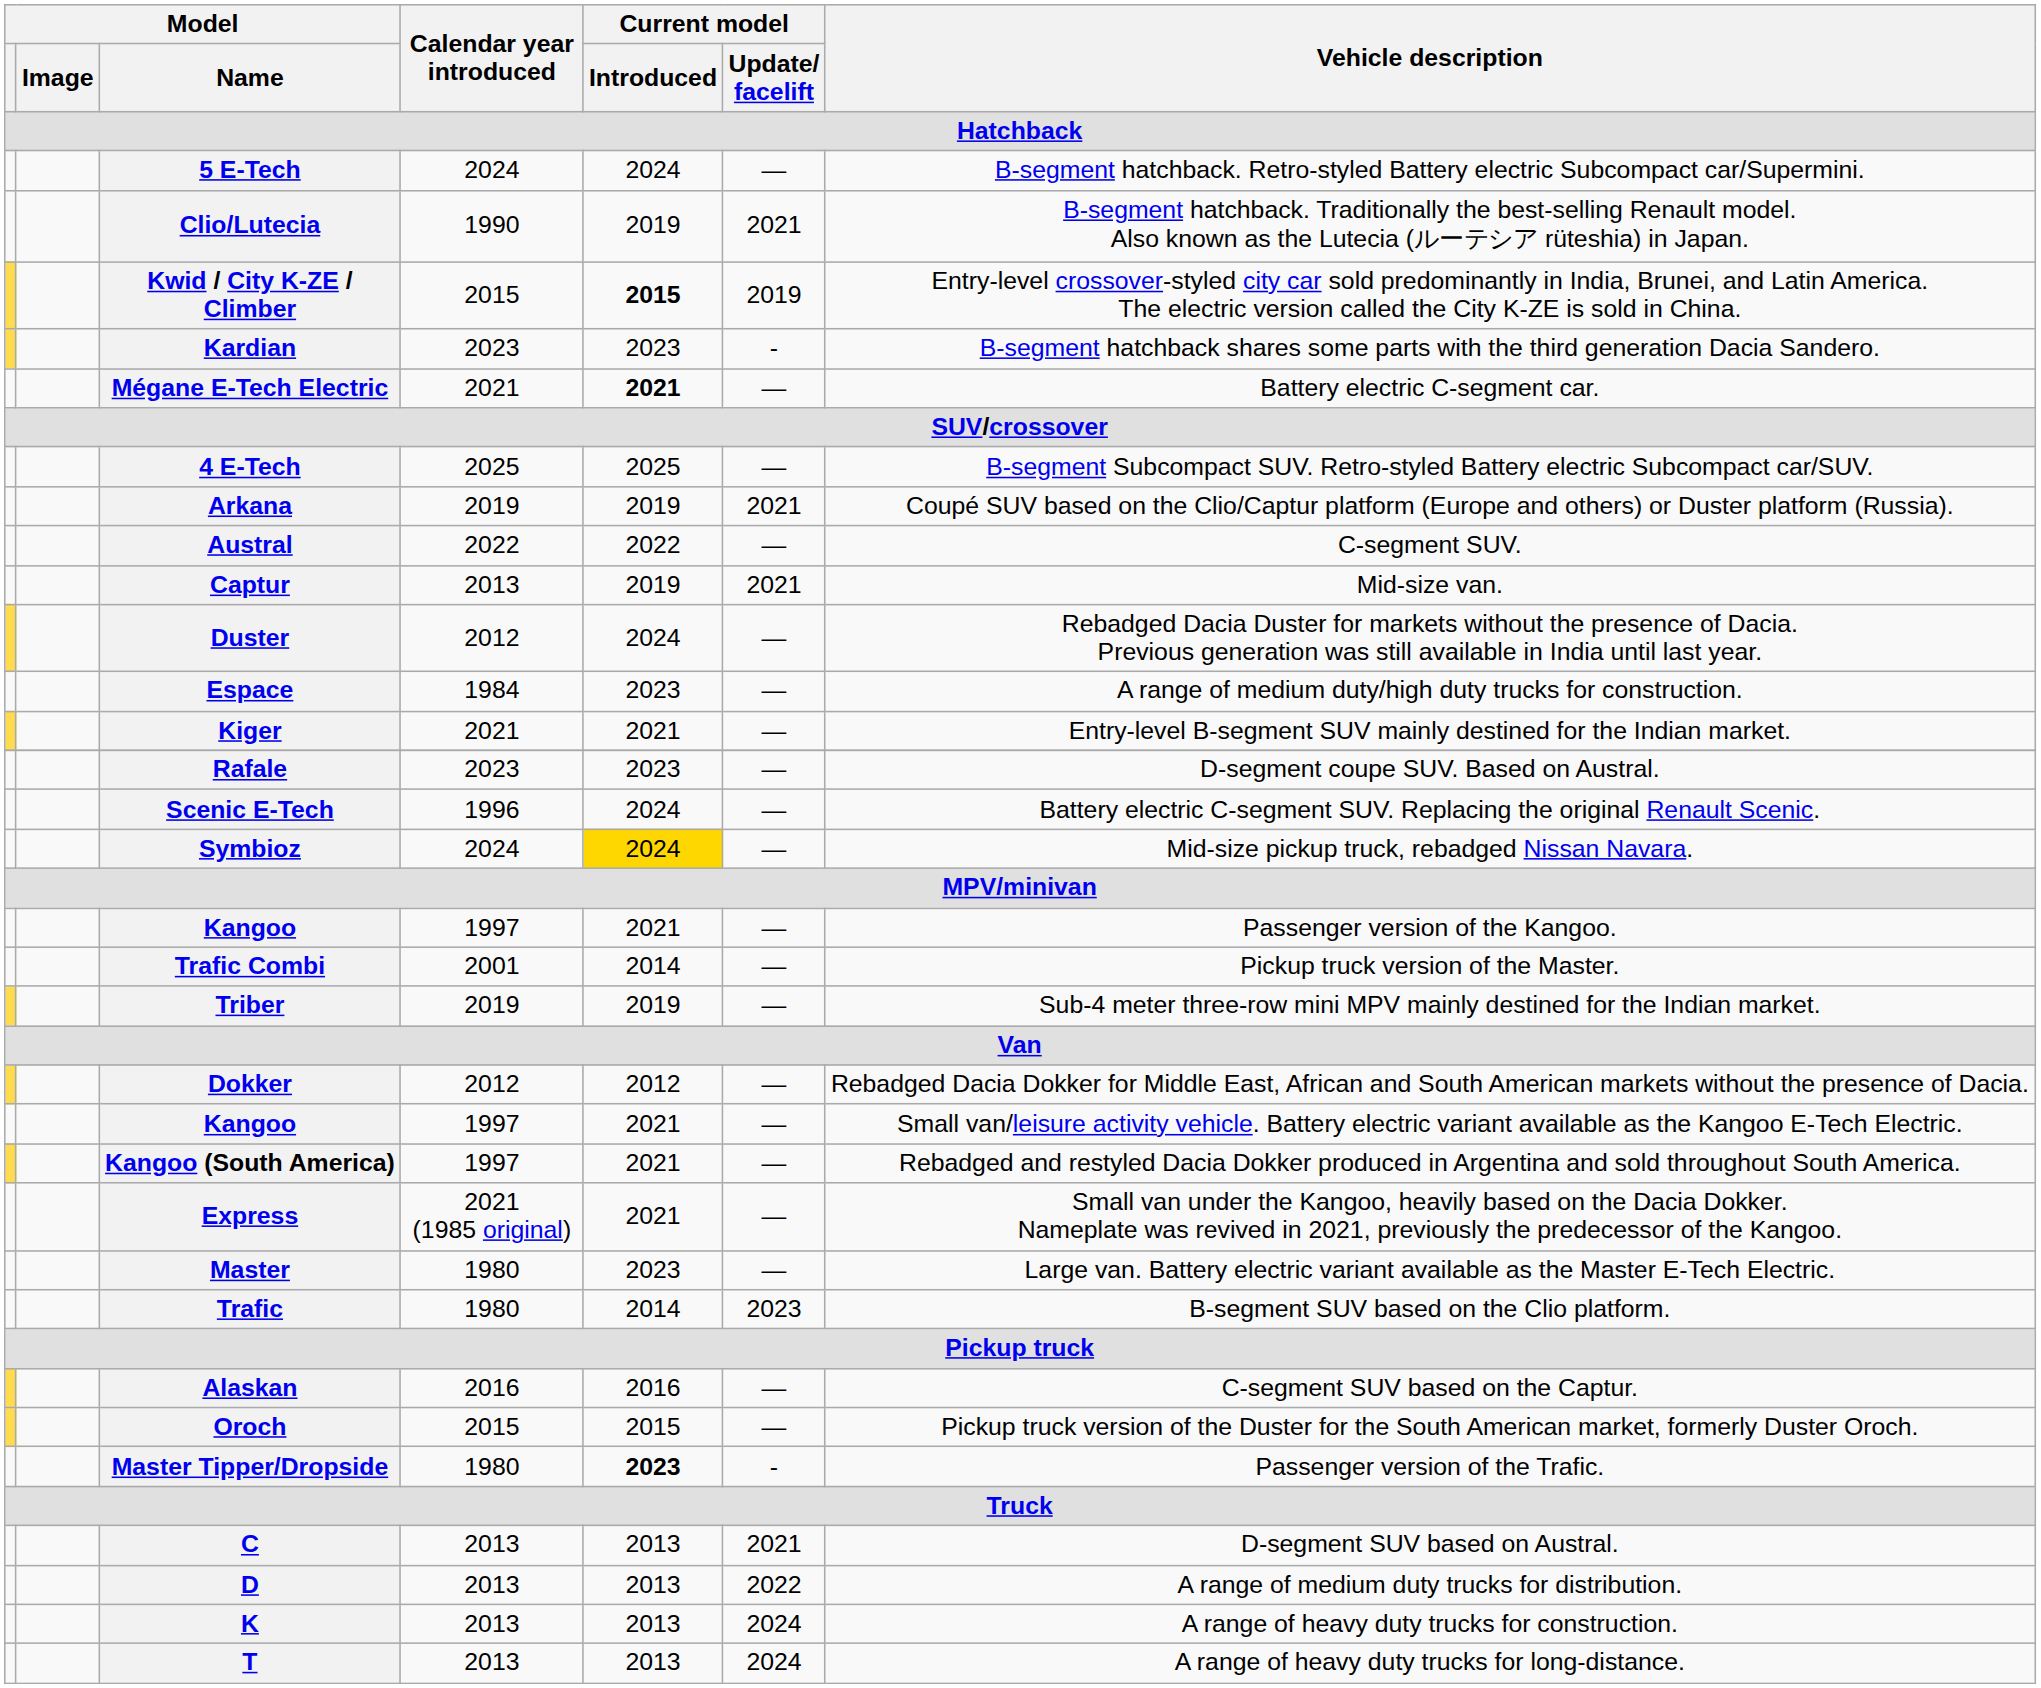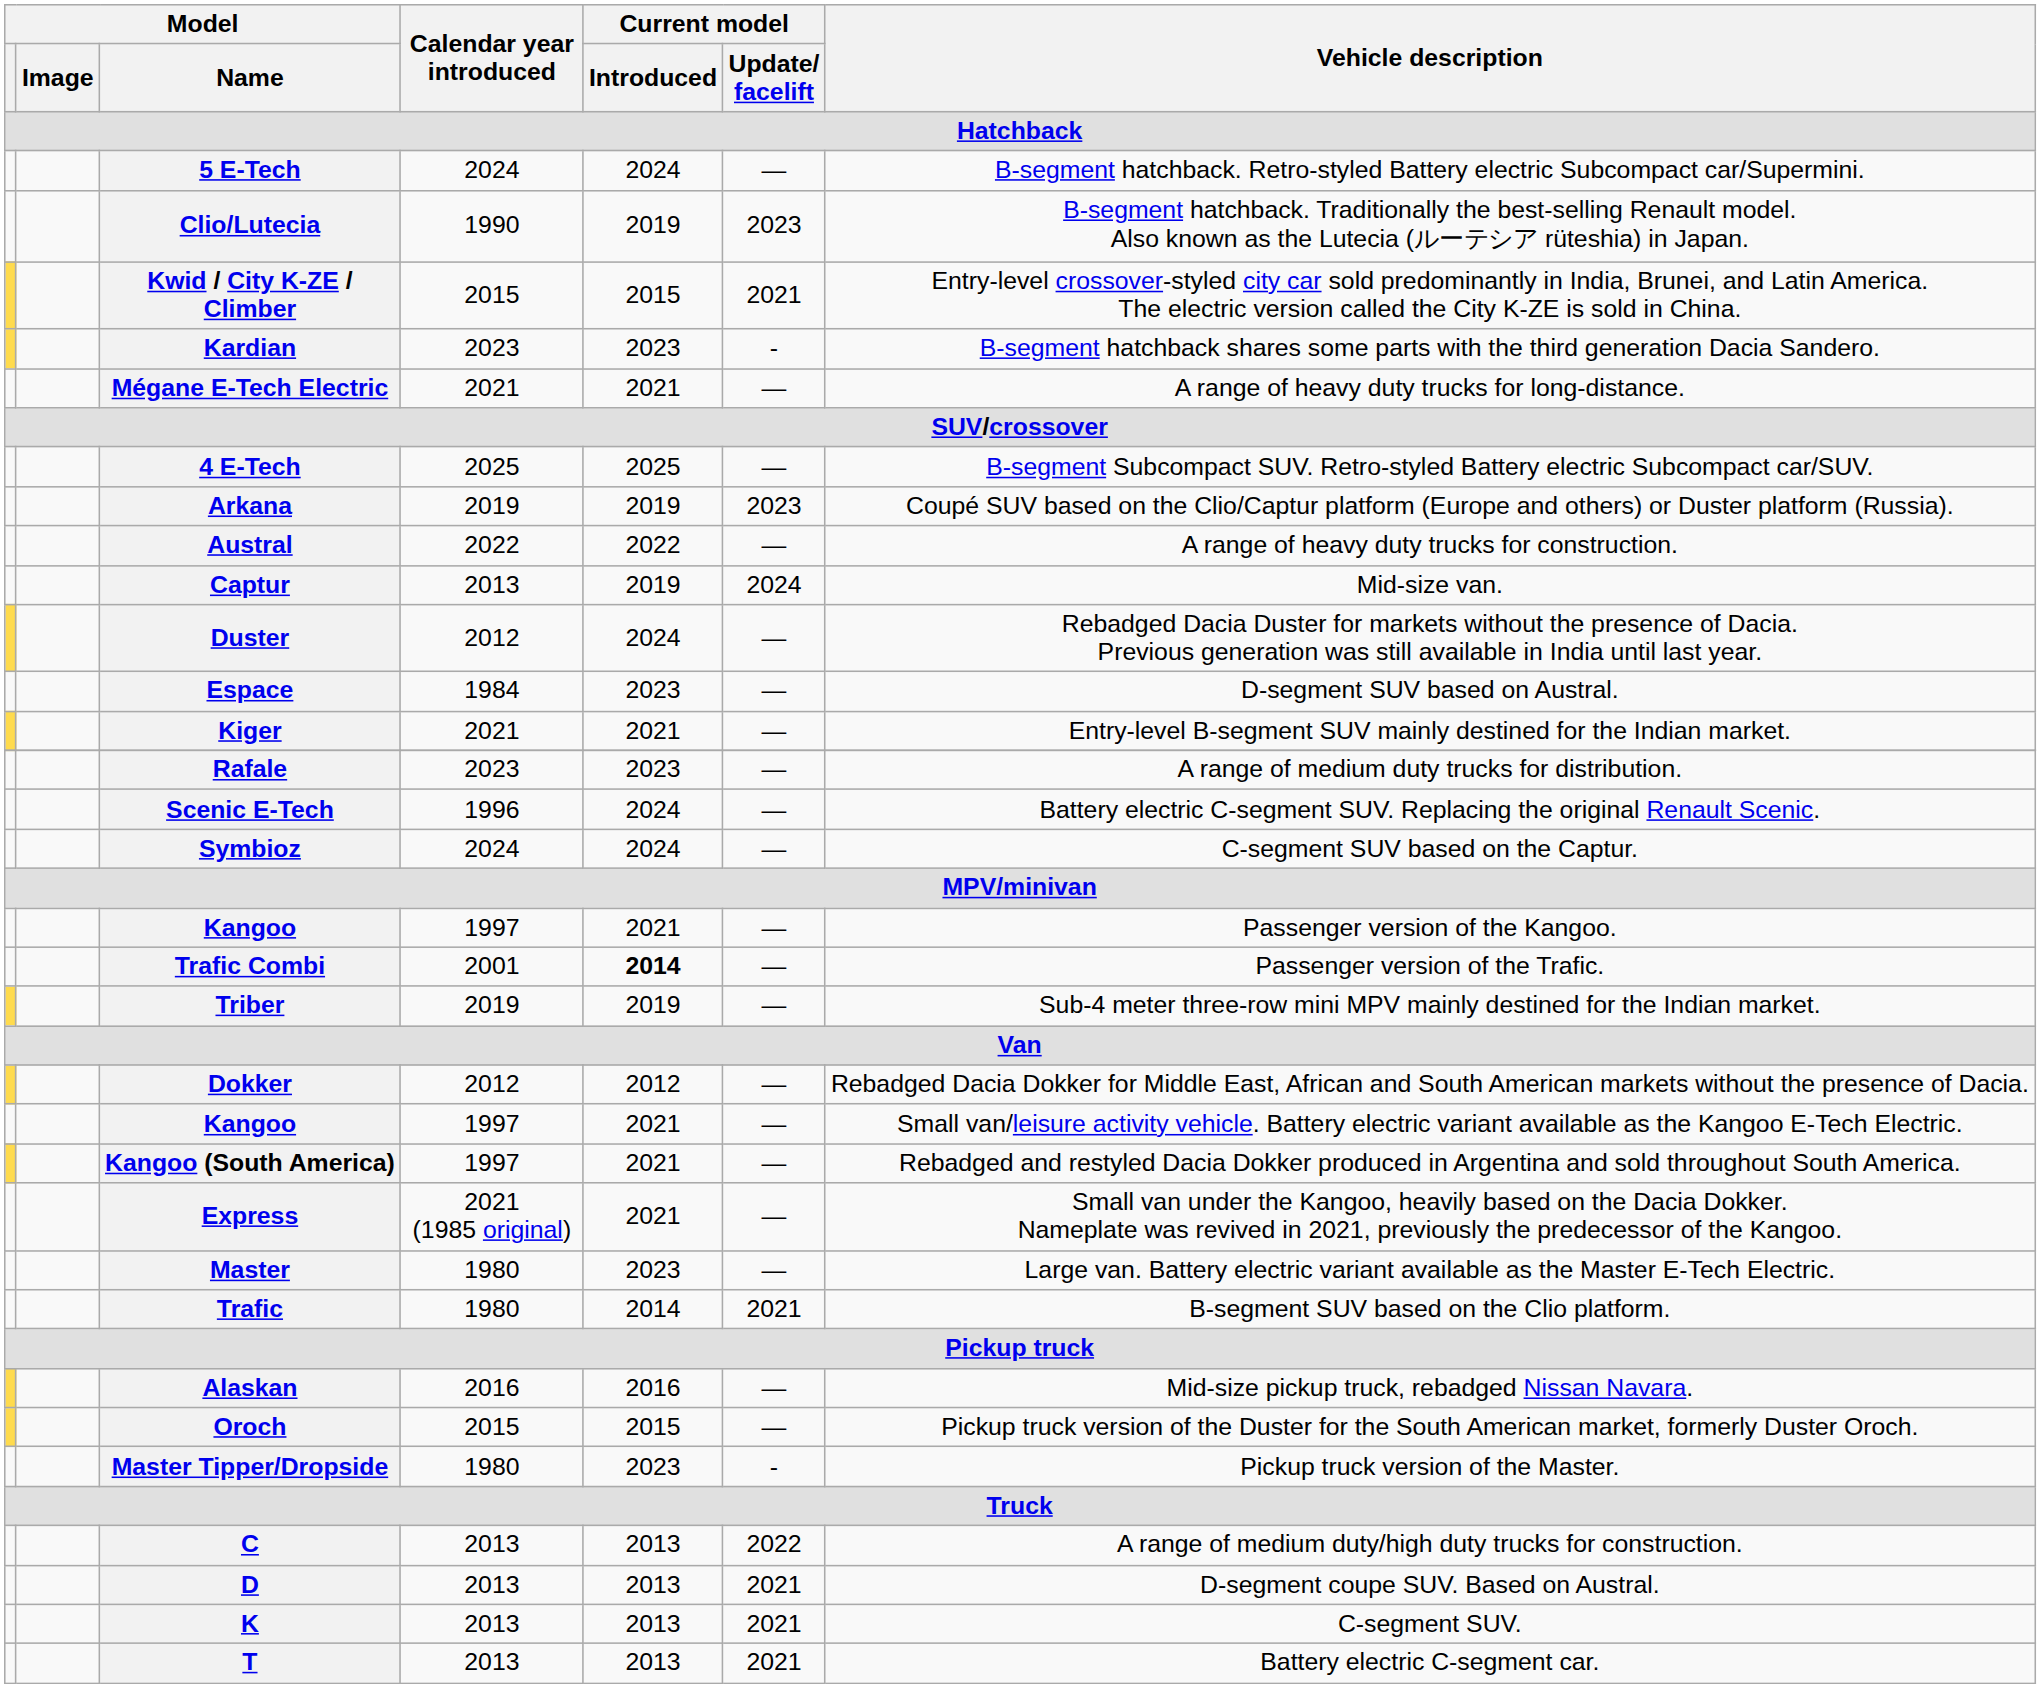Clio/Lutecia | Current model / Update/ facelift: 2021 -> 2023
Kwid / City K-ZE / Climber | Current model / Introduced: bold -> normal
Kwid / City K-ZE / Climber | Current model / Update/ facelift: 2019 -> 2021
Mégane E-Tech Electric | Current model / Introduced: bold -> normal
Mégane E-Tech Electric | Vehicle description: Battery electric C-segment car. -> A range of heavy duty trucks for long-distance.
Arkana | Current model / Update/ facelift: 2021 -> 2023
Austral | Vehicle description: C-segment SUV. -> A range of heavy duty trucks for construction.
Captur | Current model / Update/ facelift: 2021 -> 2024
Espace | Vehicle description: A range of medium duty/high duty trucks for construction. -> D-segment SUV based on Austral.
Rafale | Vehicle description: D-segment coupe SUV. Based on Austral. -> A range of medium duty trucks for distribution.
Symbioz | Current model / Introduced: gold background -> no background
Symbioz | Vehicle description: Mid-size pickup truck, rebadged Nissan Navara. -> C-segment SUV based on the Captur.
Trafic Combi | Current model / Introduced: normal -> bold
Trafic Combi | Vehicle description: Pickup truck version of the Master. -> Passenger version of the Trafic.
Trafic | Current model / Update/ facelift: 2023 -> 2021
Alaskan | Vehicle description: C-segment SUV based on the Captur. -> Mid-size pickup truck, rebadged Nissan Navara.
Master Tipper/Dropside | Current model / Introduced: bold -> normal
Master Tipper/Dropside | Vehicle description: Passenger version of the Trafic. -> Pickup truck version of the Master.
C | Current model / Update/ facelift: 2021 -> 2022
C | Vehicle description: D-segment SUV based on Austral. -> A range of medium duty/high duty trucks for construction.
D | Current model / Update/ facelift: 2022 -> 2021
D | Vehicle description: A range of medium duty trucks for distribution. -> D-segment coupe SUV. Based on Austral.
K | Current model / Update/ facelift: 2024 -> 2021
K | Vehicle description: A range of heavy duty trucks for construction. -> C-segment SUV.
T | Current model / Update/ facelift: 2024 -> 2021
T | Vehicle description: A range of heavy duty trucks for long-distance. -> Battery electric C-segment car.
